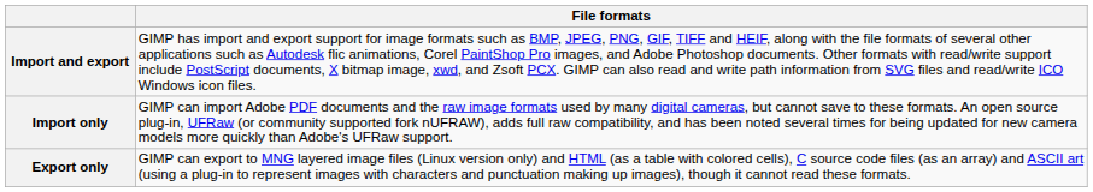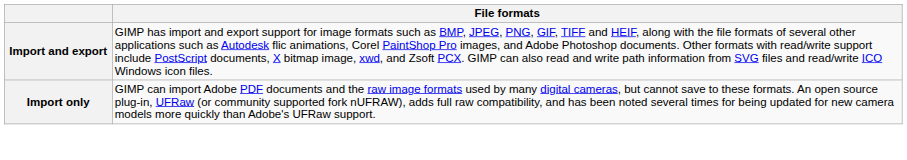- row: Export only | GIMP can export to MNG layered image files (Linux version only) and HTML (as a table with colored cells), C source code files (as an array) and ASCII art (using a plug-in to represent images with characters and punctuation making up images), though it cannot read these formats.
